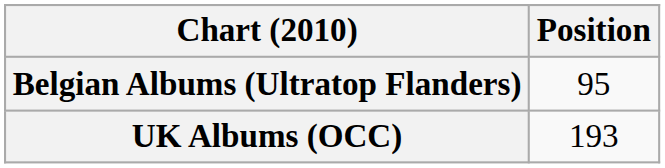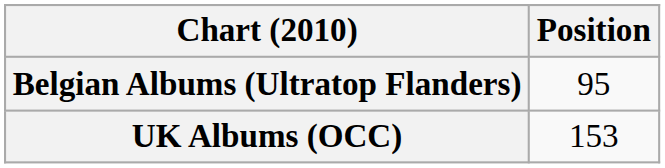UK Albums (OCC) | Position: 193 -> 153
